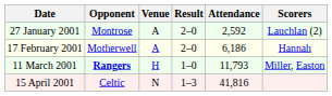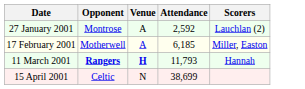- column: Result | 2–0 | 2–0 | 1–0 | 1–3
17 February 2001 | Attendance: 6,186 -> 6,185
17 February 2001 | Scorers: Hannah -> Miller, Easton
11 March 2001 | Venue: normal -> bold
11 March 2001 | Scorers: Miller, Easton -> Hannah
15 April 2001 | Attendance: 41,816 -> 38,699
